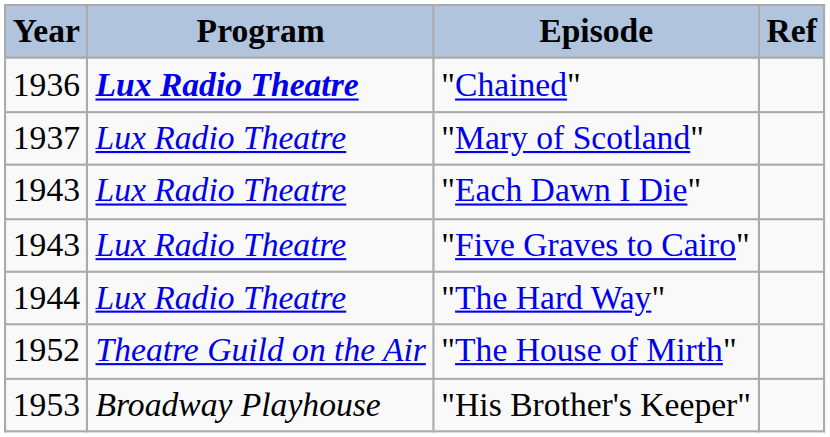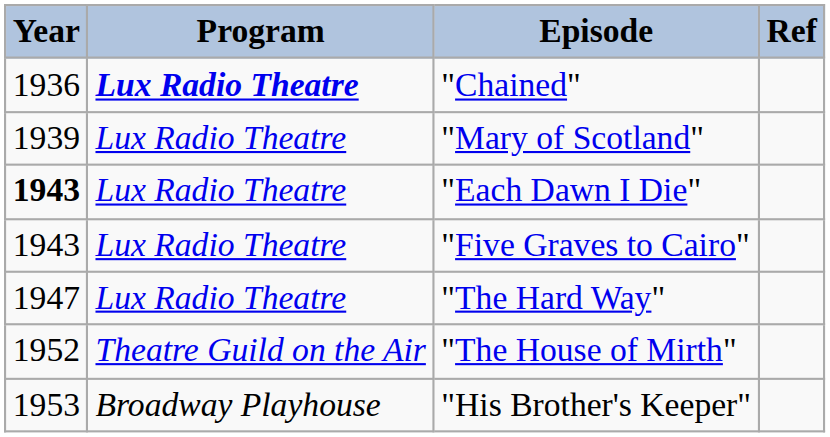"Mary of Scotland" | Year: 1937 -> 1939
"Each Dawn I Die" | Year: normal -> bold
"The Hard Way" | Year: 1944 -> 1947
